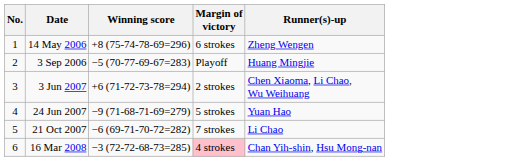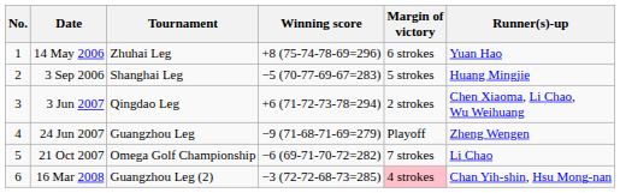+ column: Tournament | Zhuhai Leg | Shanghai Leg | Qingdao Leg | Guangzhou Leg | Omega Golf Championship | Guangzhou Leg (2)
14 May 2006 | Runner(s)-up: Zheng Wengen -> Yuan Hao
3 Sep 2006 | Margin of victory: Playoff -> 5 strokes
24 Jun 2007 | Margin of victory: 5 strokes -> Playoff
24 Jun 2007 | Runner(s)-up: Yuan Hao -> Zheng Wengen
